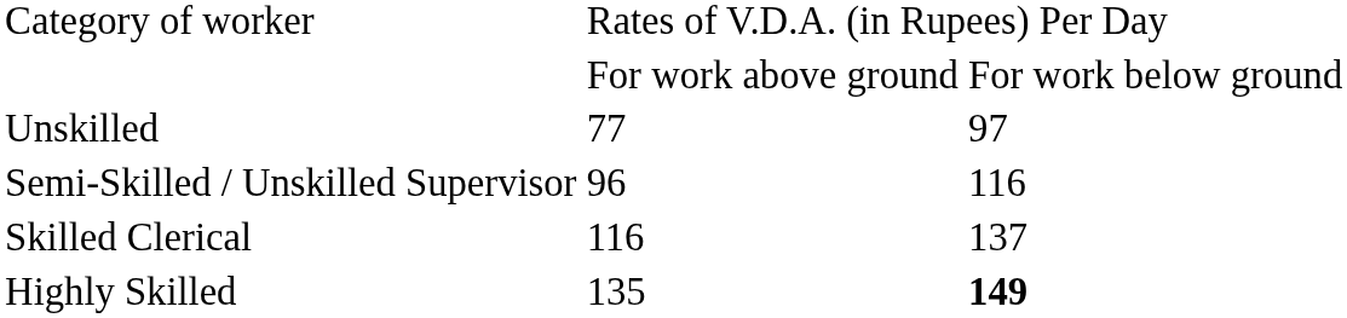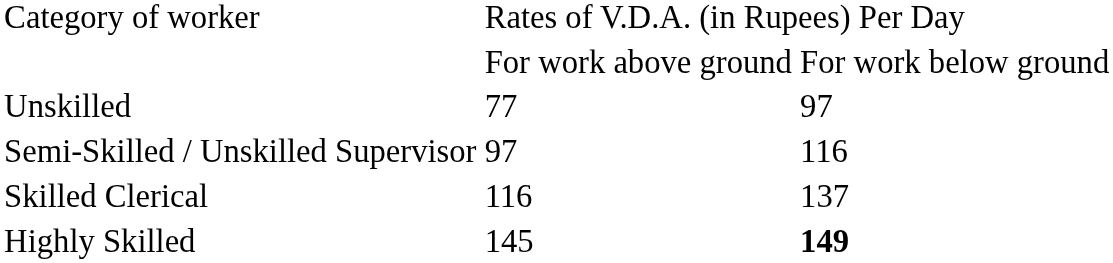Semi-Skilled / Unskilled Supervisor | column 2: 96 -> 97
Highly Skilled | column 2: 135 -> 145
